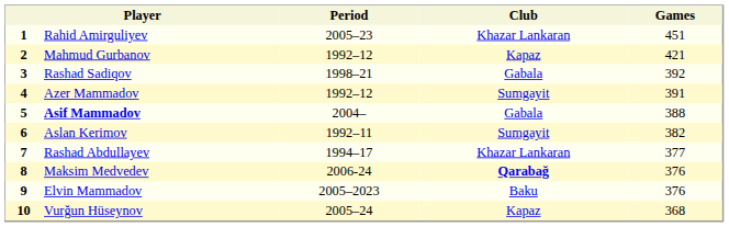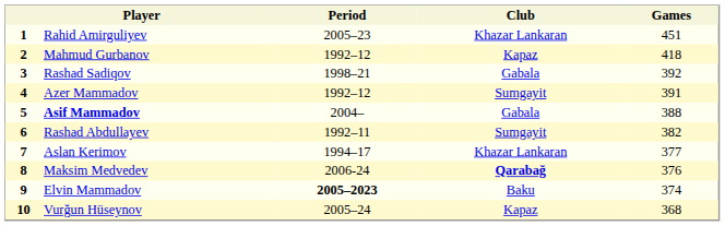2 | Games: 421 -> 418
6 | column 2: Aslan Kerimov -> Rashad Abdullayev
7 | column 2: Rashad Abdullayev -> Aslan Kerimov
9 | Period: normal -> bold
9 | Games: 376 -> 374
